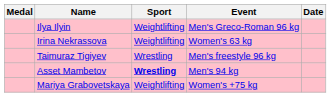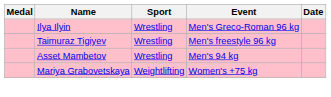Ilya Ilyin | Sport: Weightlifting -> Wrestling
- row: Irina Nekrassova | Weightlifting | Women's 63 kg
Asset Mambetov | Sport: bold -> normal
